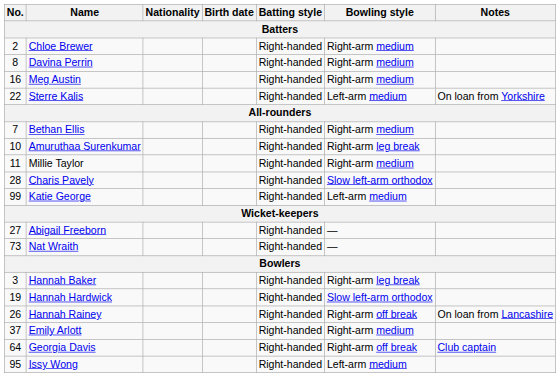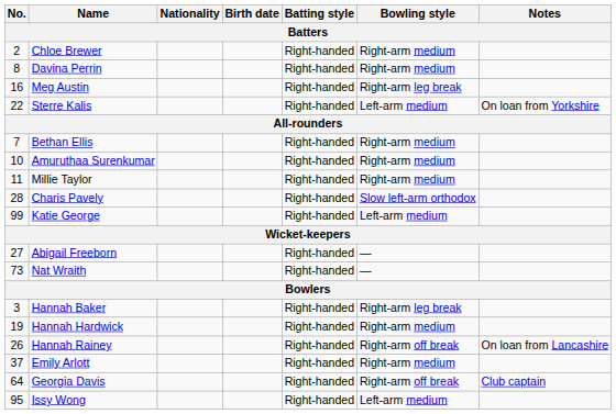Meg Austin | Bowling style: Right-arm medium -> Right-arm leg break
Amuruthaa Surenkumar | Bowling style: Right-arm leg break -> Right-arm medium
Hannah Hardwick | Bowling style: Slow left-arm orthodox -> Right-arm medium
